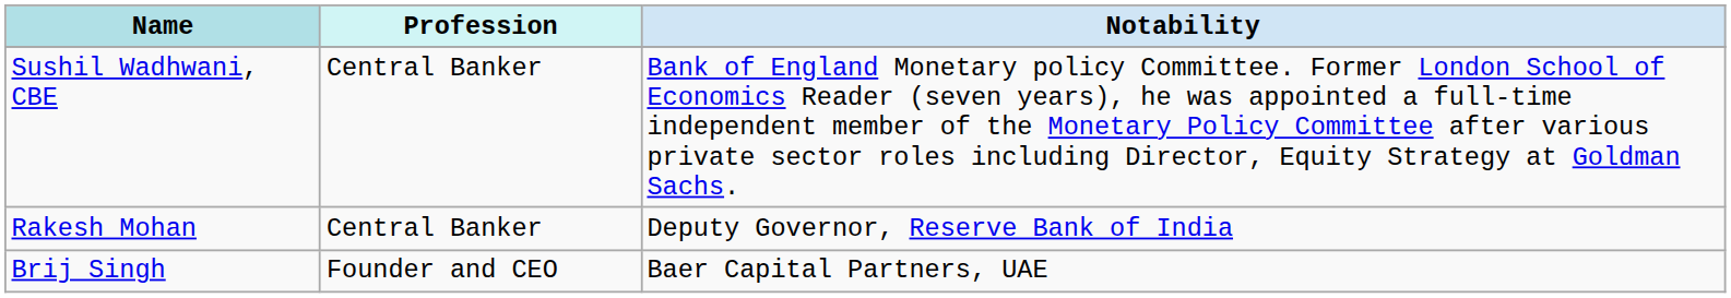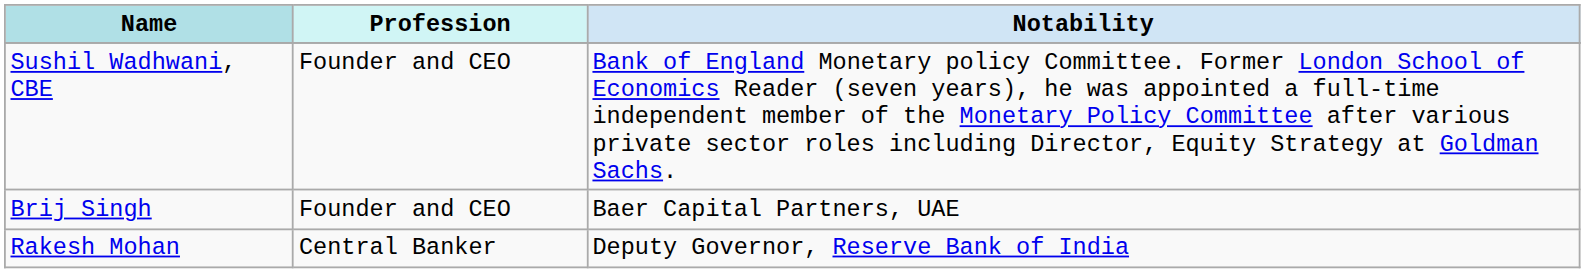Sushil Wadhwani, CBE | Profession: Central Banker -> Founder and CEO
rows swapped: Rakesh Mohan <-> Brij Singh
